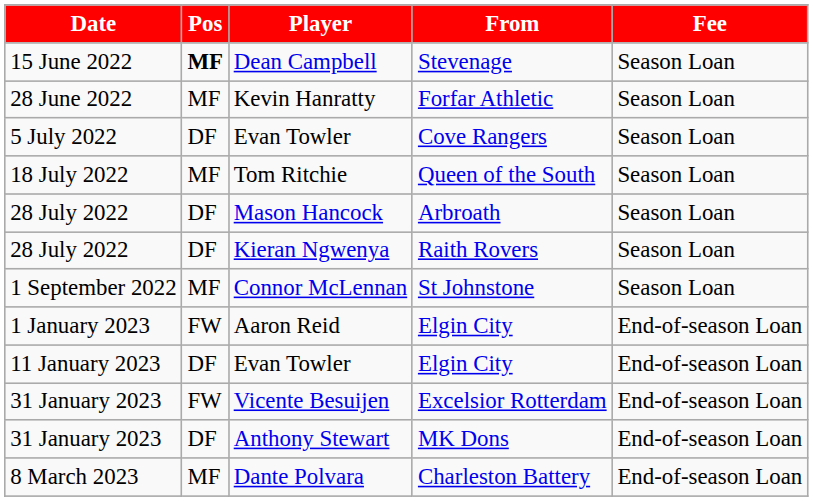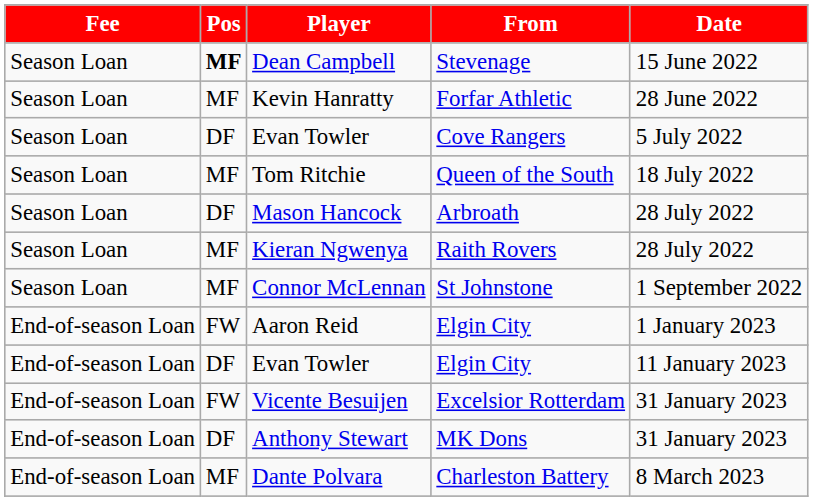columns swapped: Date <-> Fee
Kieran Ngwenya | Pos: DF -> MF
